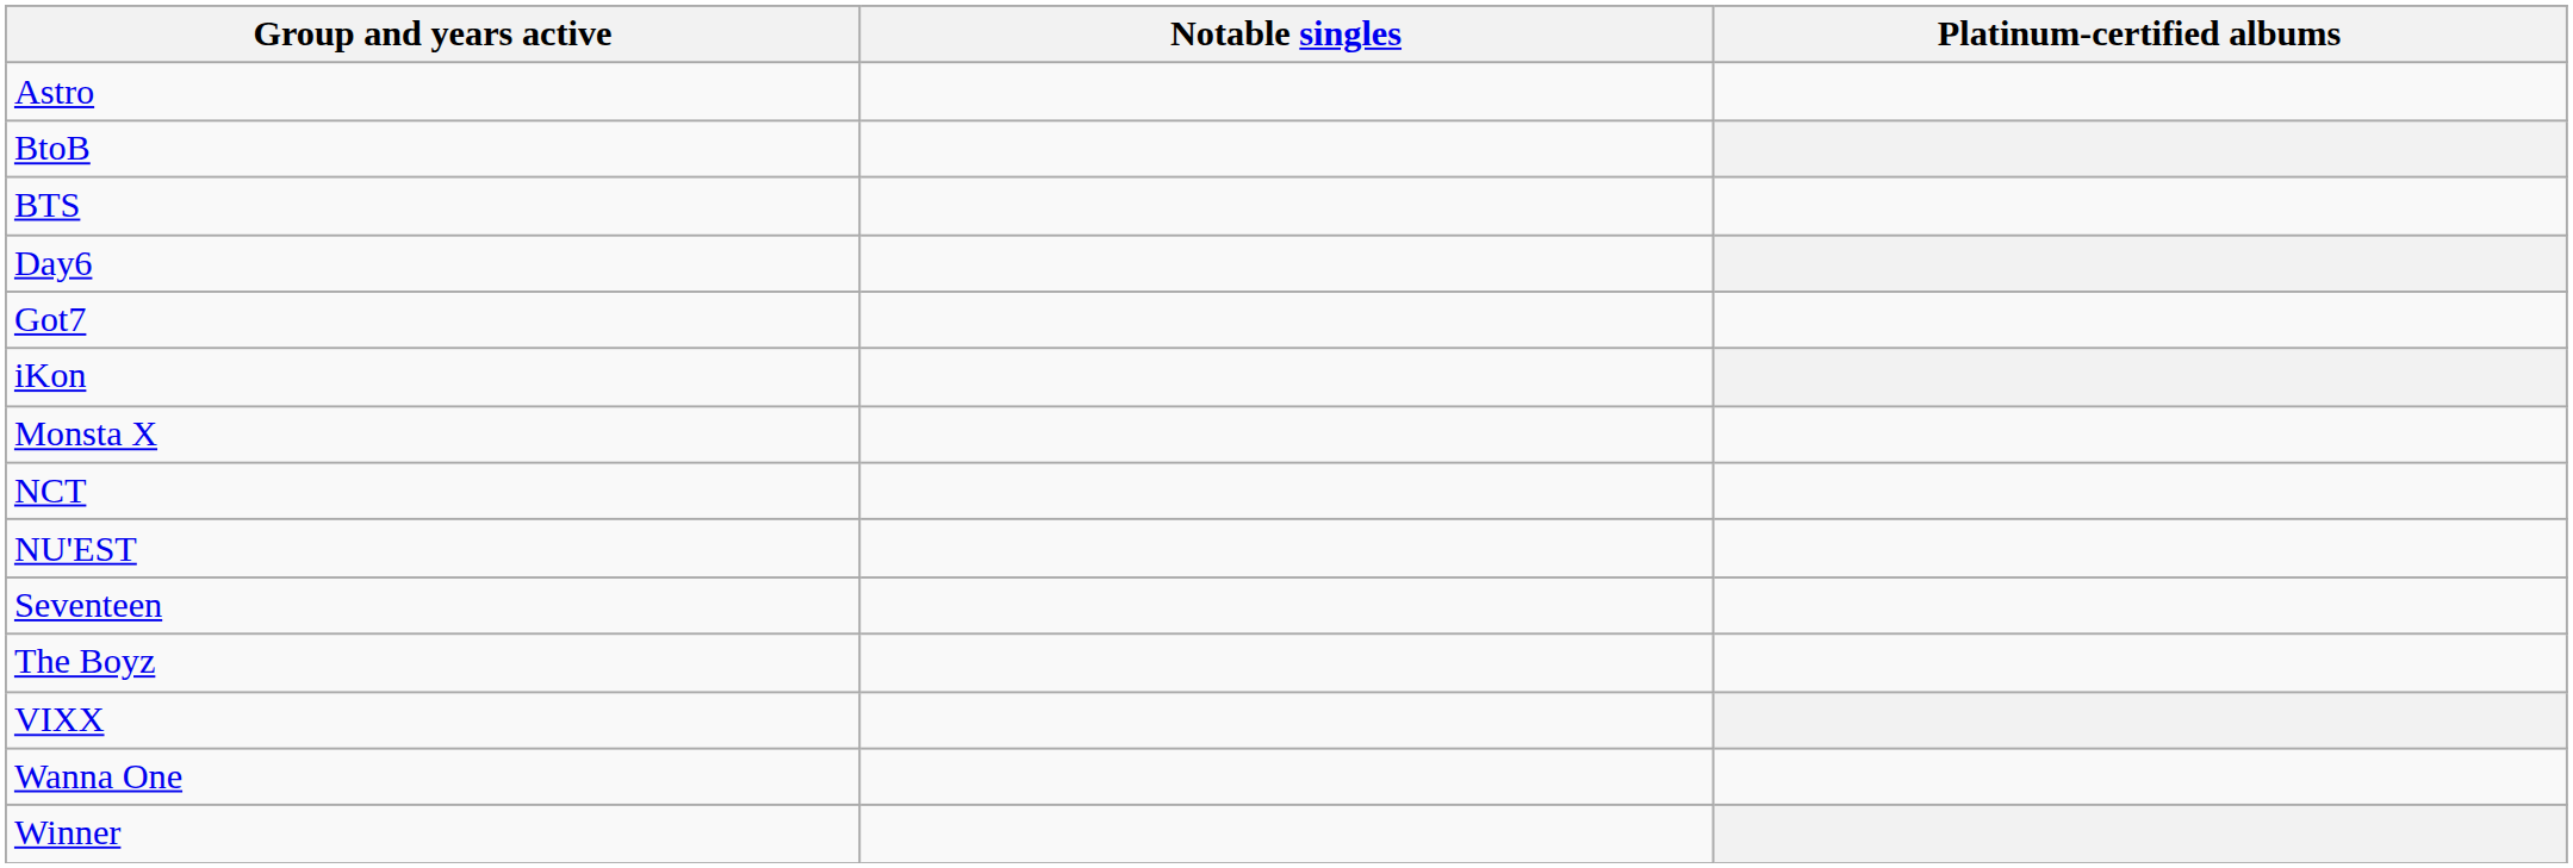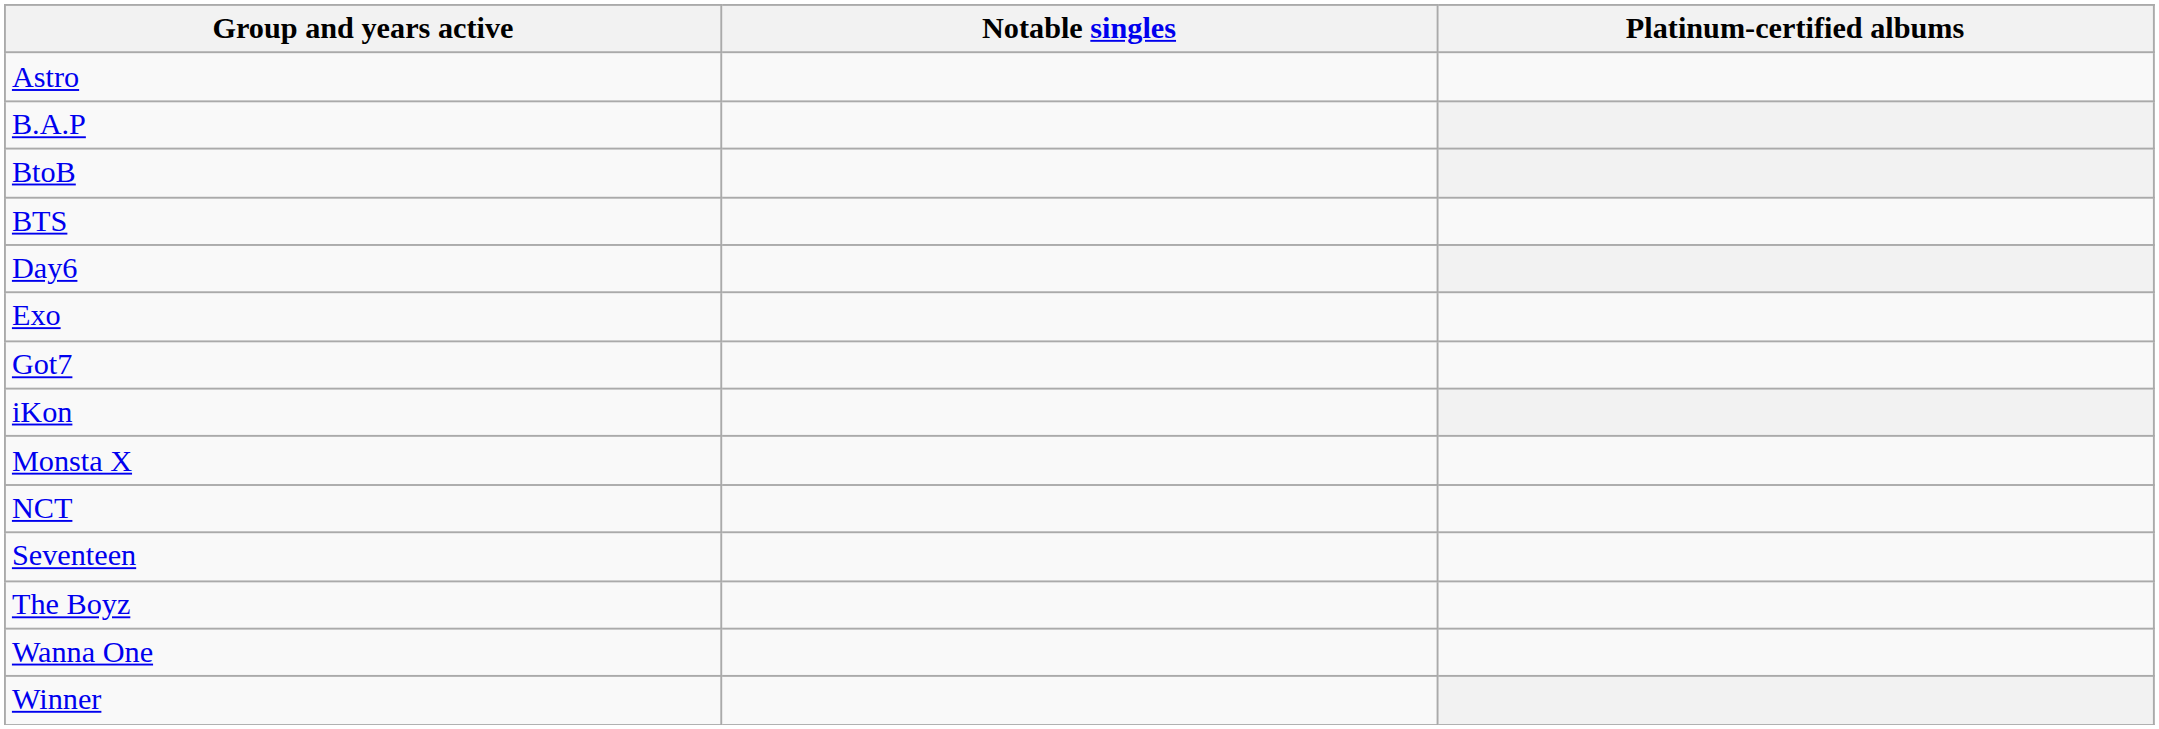+ row: B.A.P
+ row: Exo
- row: NU'EST
- row: VIXX
